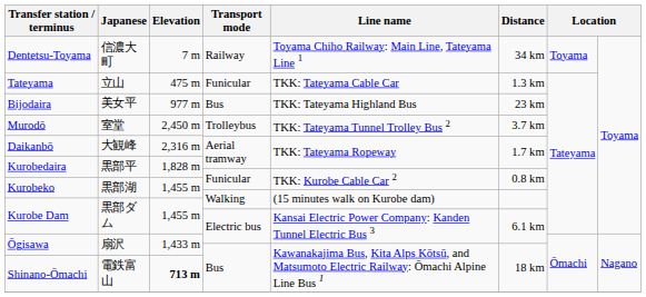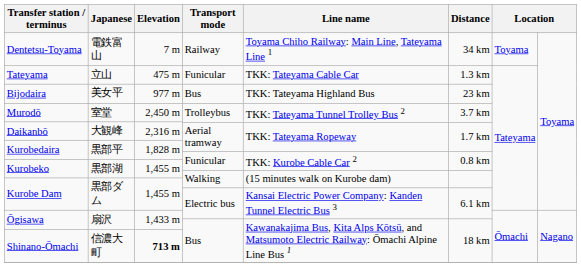Dentetsu-Toyama | Japanese: 信濃大町 -> 電鉄富山
Shinano-Ōmachi | Japanese: 電鉄富山 -> 信濃大町
